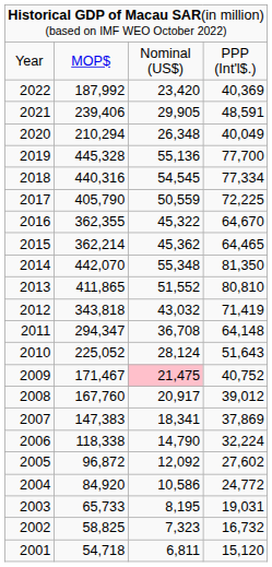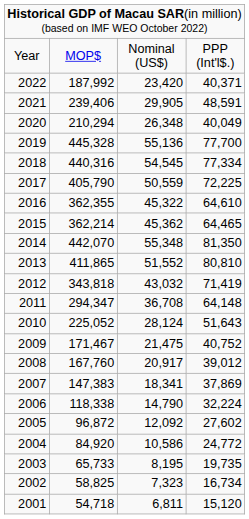2022 | column 4: 40,369 -> 40,371
2016 | column 4: 64,670 -> 64,610
2009 | column 3: pink background -> no background
2003 | column 4: 19,031 -> 19,735
2002 | column 4: 16,732 -> 16,734
